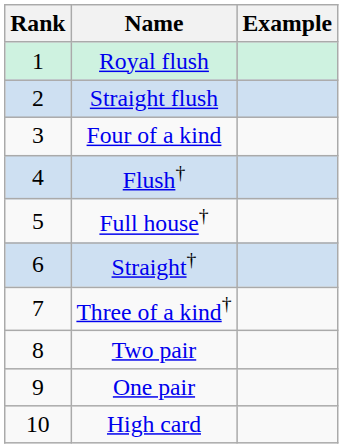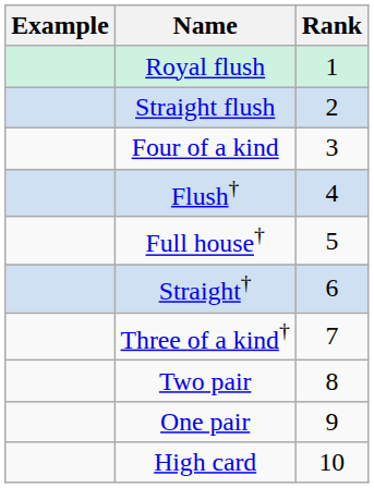columns swapped: Rank <-> Example
